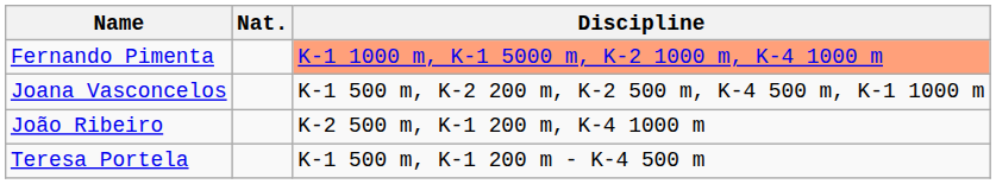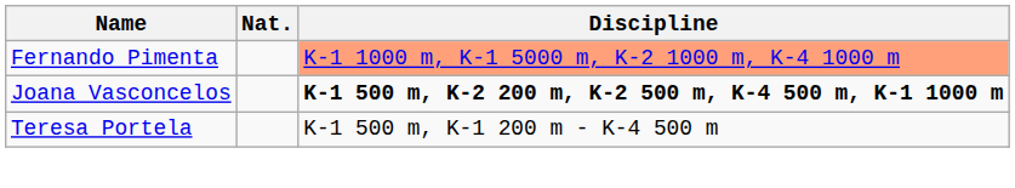Joana Vasconcelos | Discipline: normal -> bold
- row: João Ribeiro | K-2 500 m, K-1 200 m, K-4 1000 m
